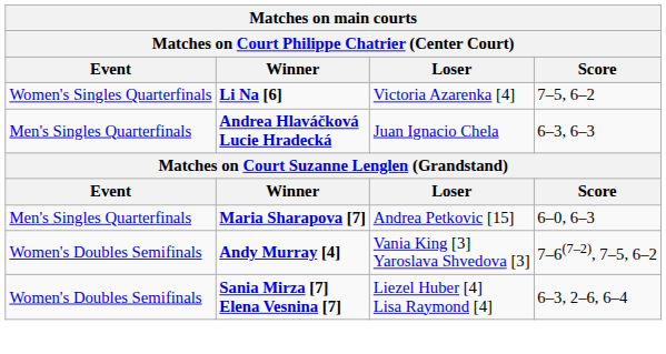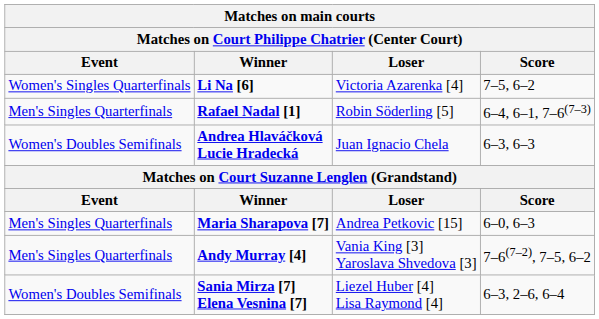+ row: Men's Singles Quarterfinals | Rafael Nadal [1] | Robin Söderling [5] | 6–4, 6–1, 7–6(7–3)
Andrea Hlaváčková Lucie Hradecká | Event: Men's Singles Quarterfinals -> Women's Doubles Semifinals
Andy Murray [4] | Event: Women's Doubles Semifinals -> Men's Singles Quarterfinals
